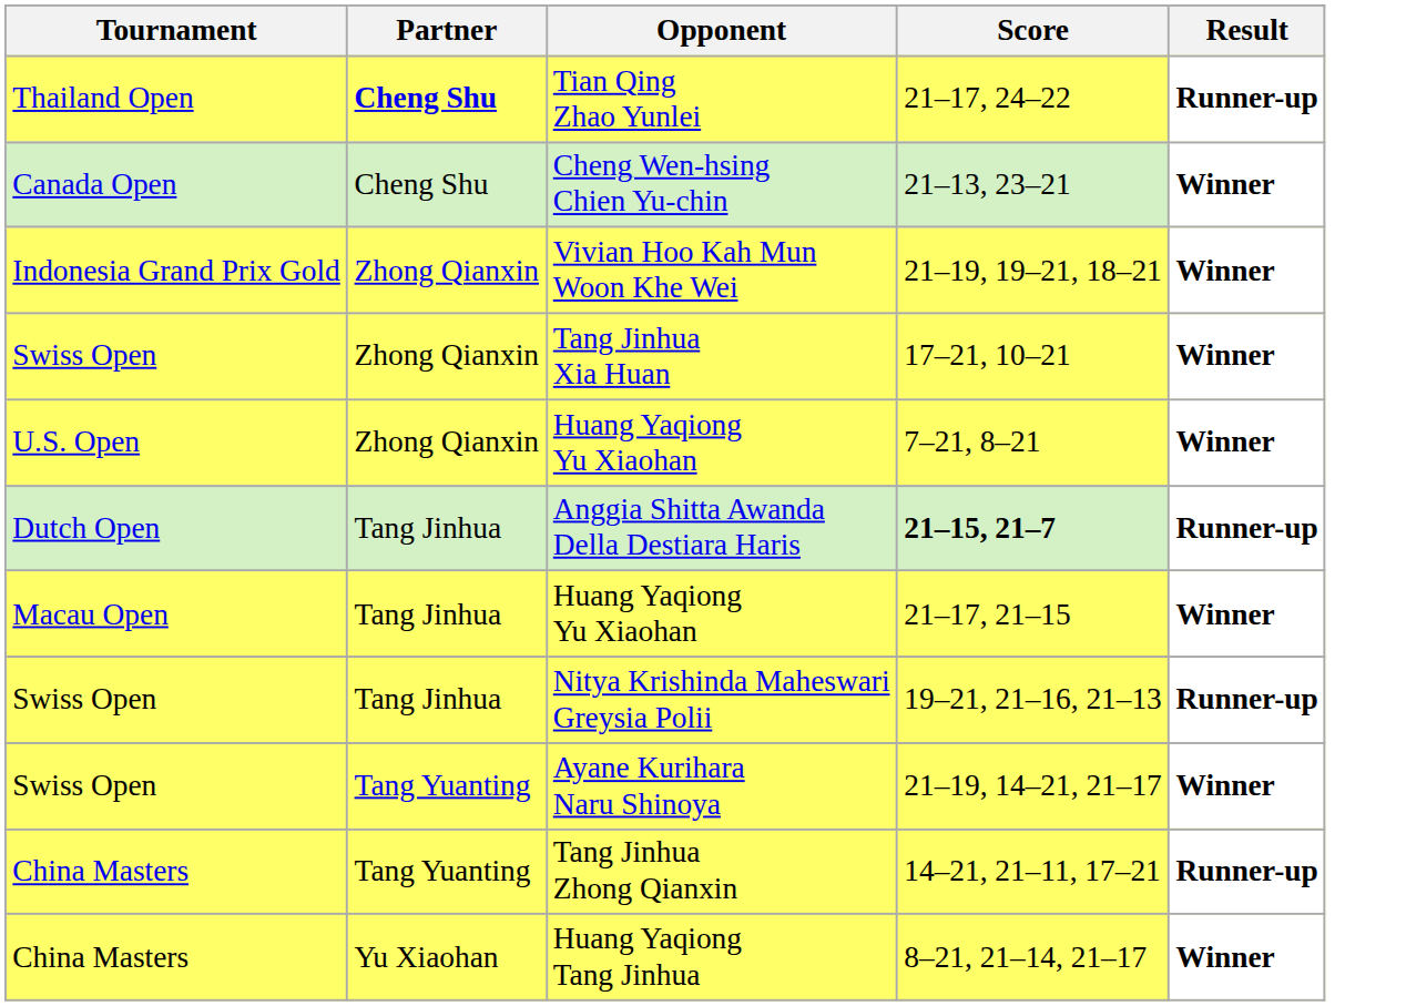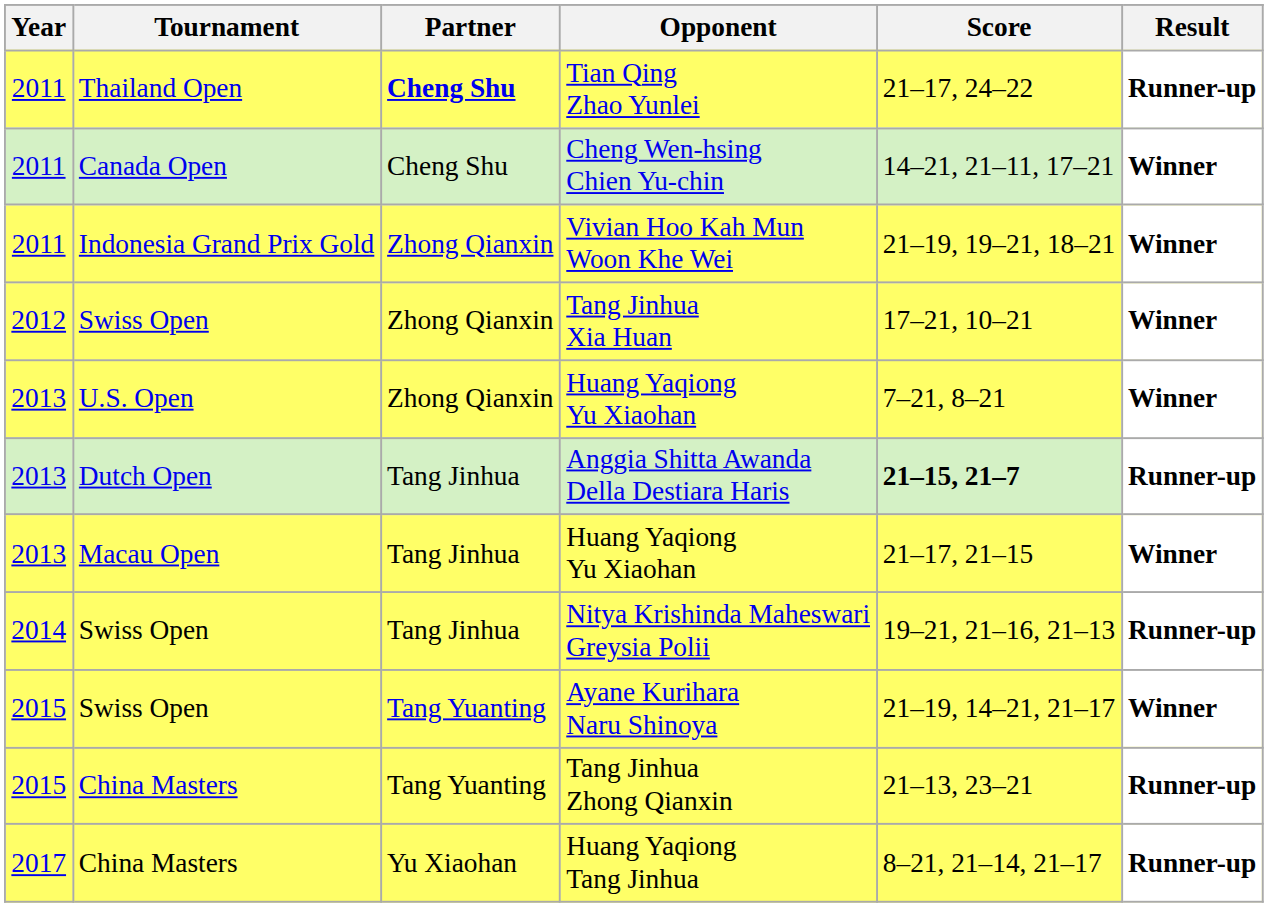+ column: Year | 2011 | 2011 | 2011 | 2012 | 2013 | 2013 | 2013 | 2014 | 2015 | 2015 | 2017
Cheng Wen-hsing Chien Yu-chin | Score: 21–13, 23–21 -> 14–21, 21–11, 17–21
Tang Jinhua Zhong Qianxin | Score: 14–21, 21–11, 17–21 -> 21–13, 23–21
Huang Yaqiong Tang Jinhua | Result: Winner -> Runner-up
